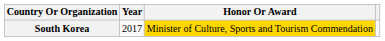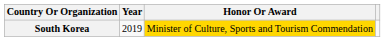South Korea | Year: 2017 -> 2019
